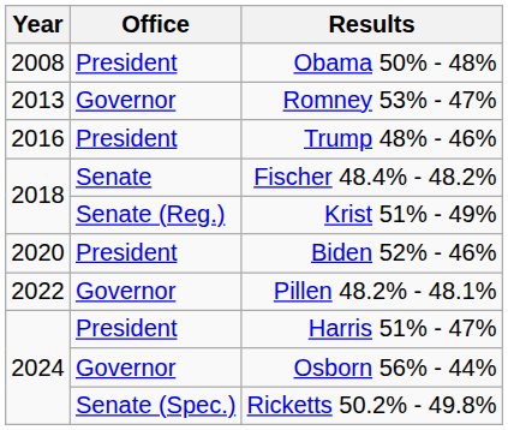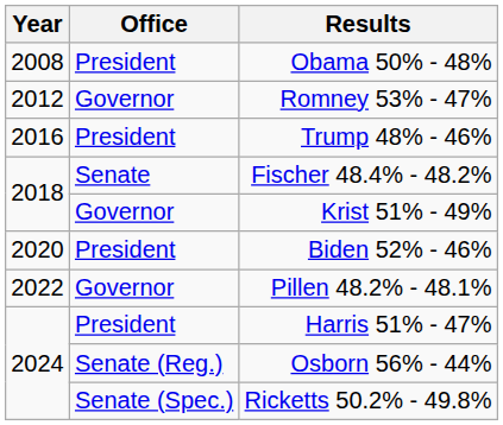Romney 53% - 47% | Year: 2013 -> 2012
Krist 51% - 49% | Office: Senate (Reg.) -> Governor
Osborn 56% - 44% | Office: Governor -> Senate (Reg.)
